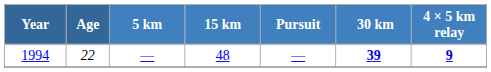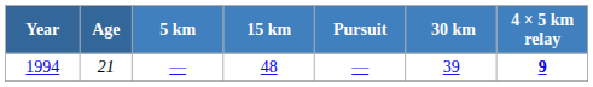1994 | Age: 22 -> 21
1994 | 30 km: bold -> normal
